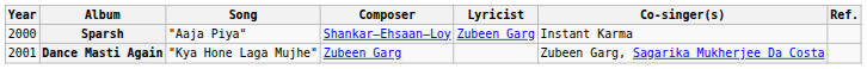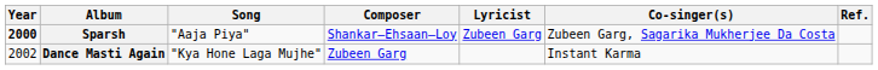Sparsh | Year: normal -> bold
Sparsh | Co-singer(s): Instant Karma -> Zubeen Garg, Sagarika Mukherjee Da Costa
Dance Masti Again | Year: 2001 -> 2002
Dance Masti Again | Co-singer(s): Zubeen Garg, Sagarika Mukherjee Da Costa -> Instant Karma
